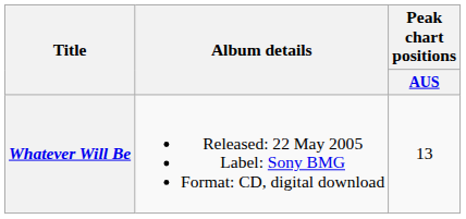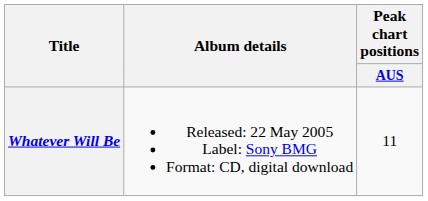Whatever Will Be | Peak chart positions / AUS: 13 -> 11
